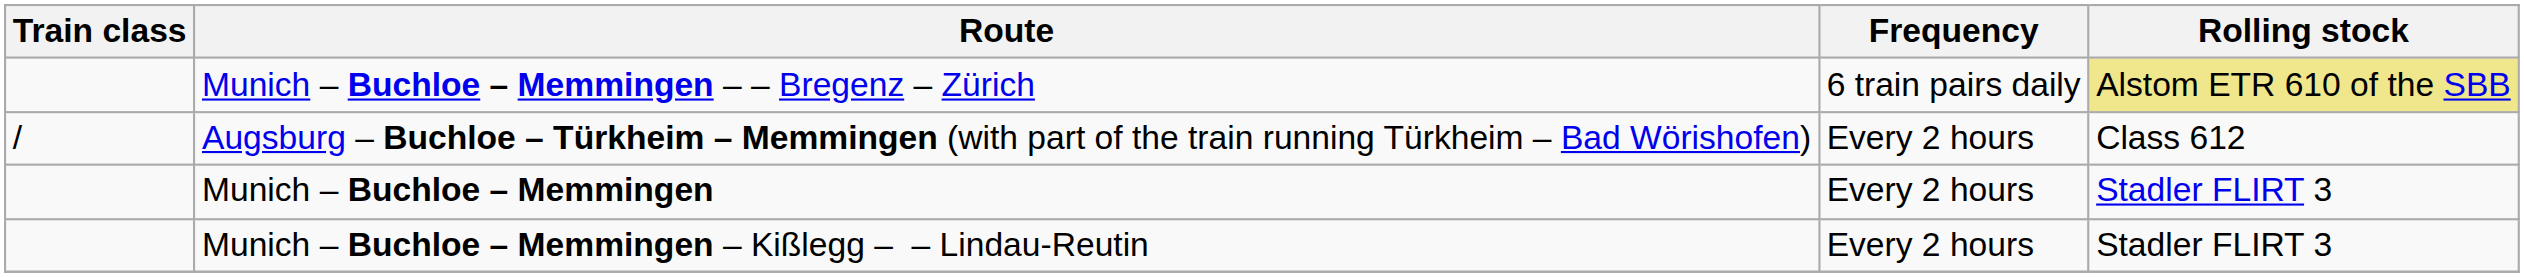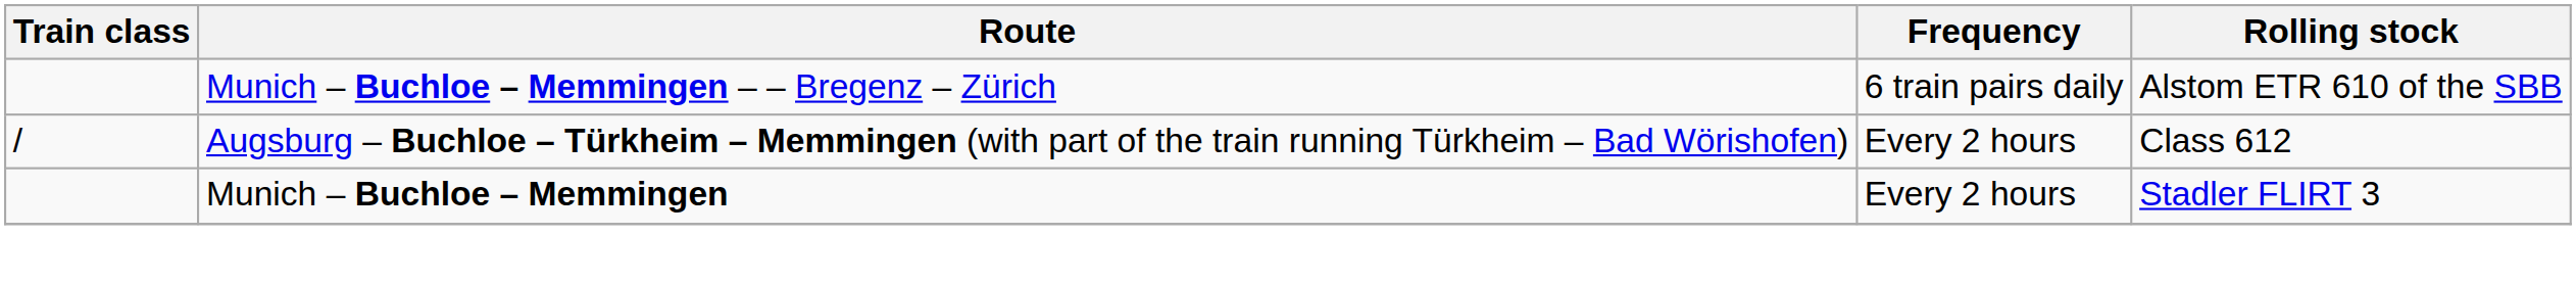Munich – Buchloe – Memmingen – – Bregenz – Zürich | Rolling stock: khaki background -> no background
- row: Munich – Buchloe – Memmingen – Kißlegg – – Lindau-Reutin | Every 2 hours | Stadler FLIRT 3
